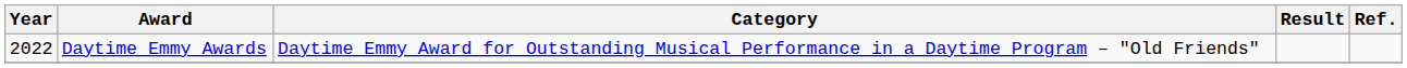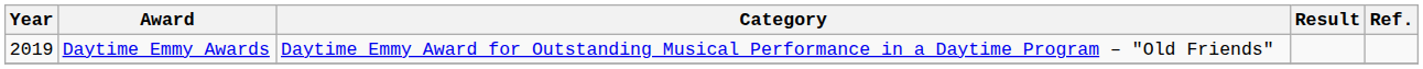Daytime Emmy Awards | Year: 2022 -> 2019
